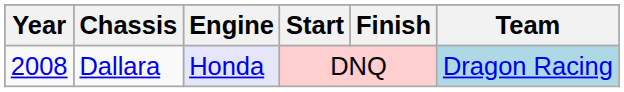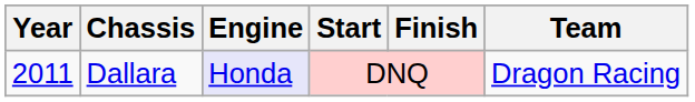Dallara | Year: 2008 -> 2011
Dallara | Team: lightblue background -> no background
